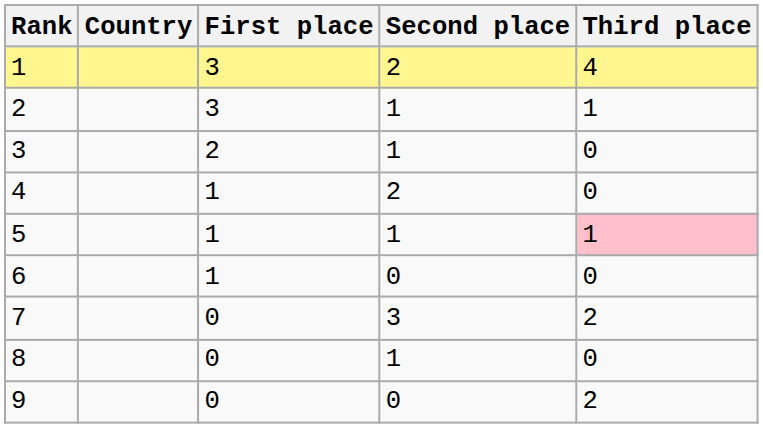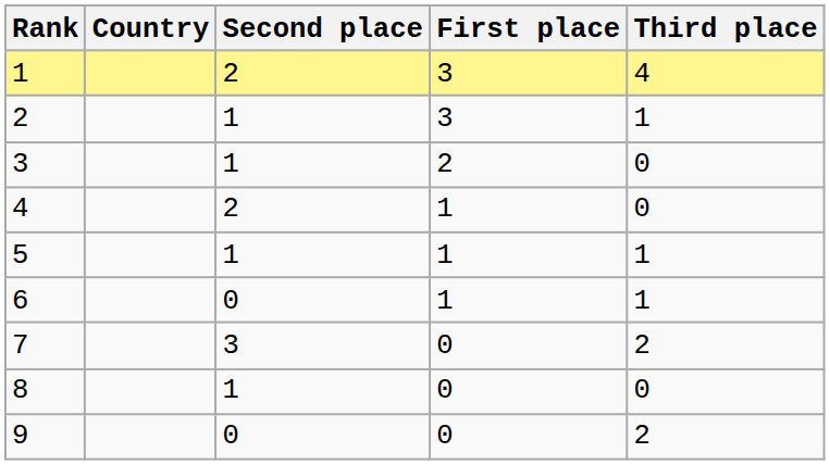columns swapped: First place <-> Second place
5 | Third place: pink background -> no background
6 | Third place: 0 -> 1
